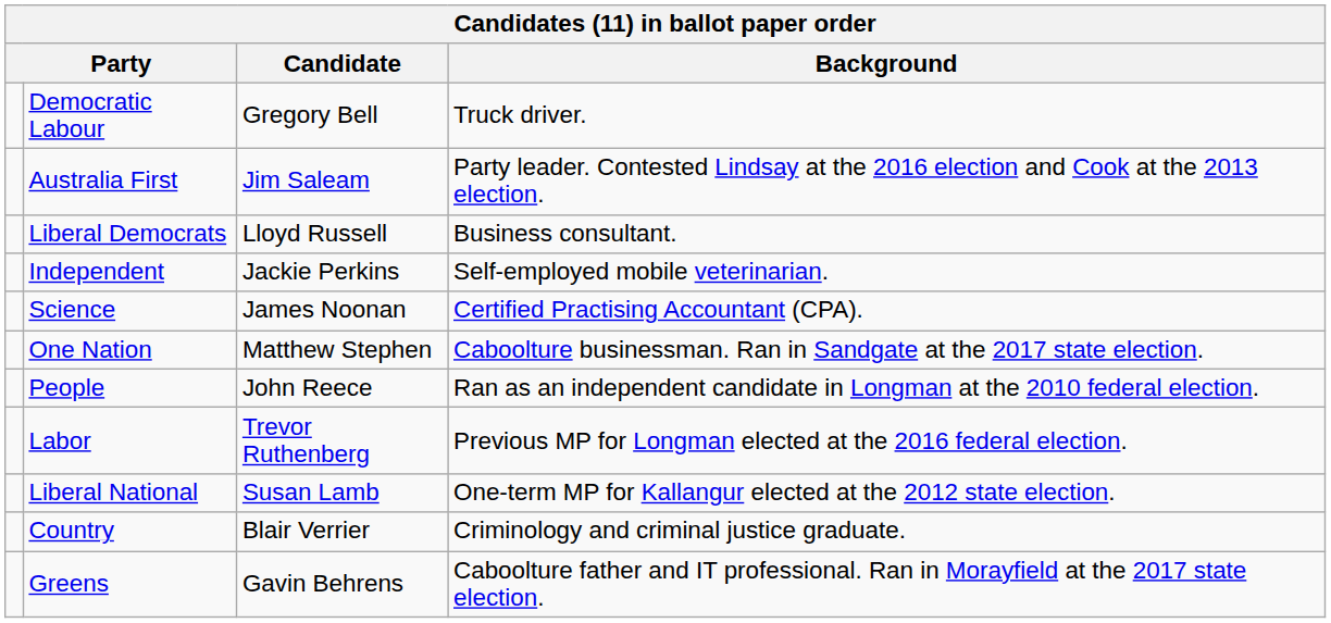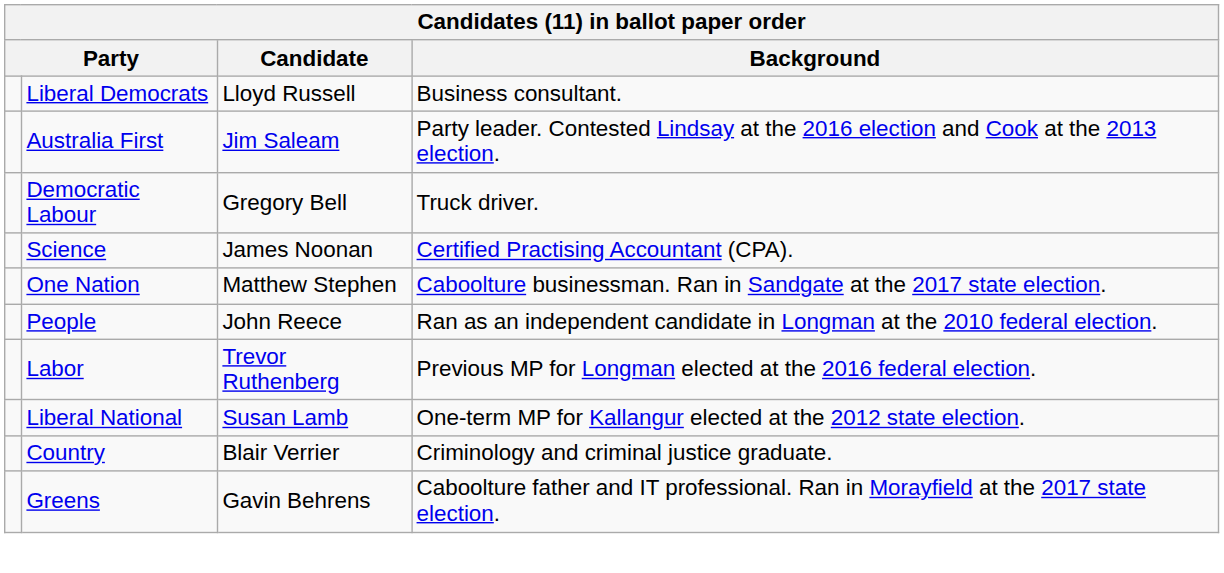rows swapped: Liberal Democrats <-> Democratic Labour
- row: Independent | Jackie Perkins | Self-employed mobile veterinarian.
